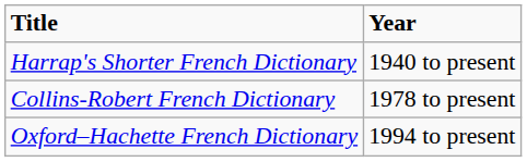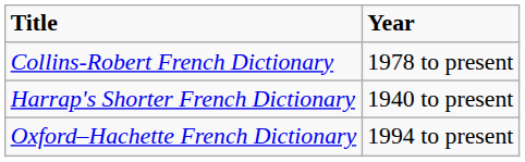rows swapped: Collins-Robert French Dictionary <-> Harrap's Shorter French Dictionary
